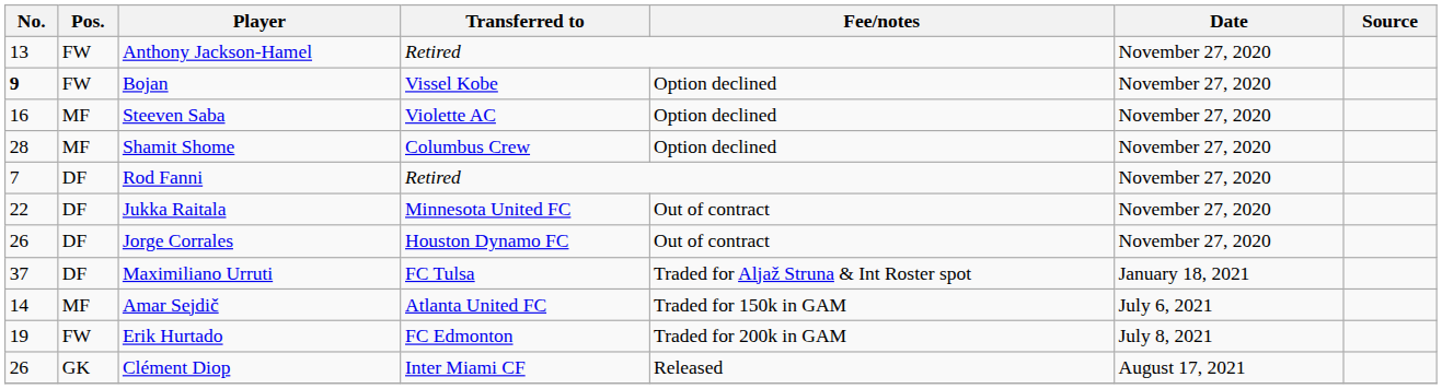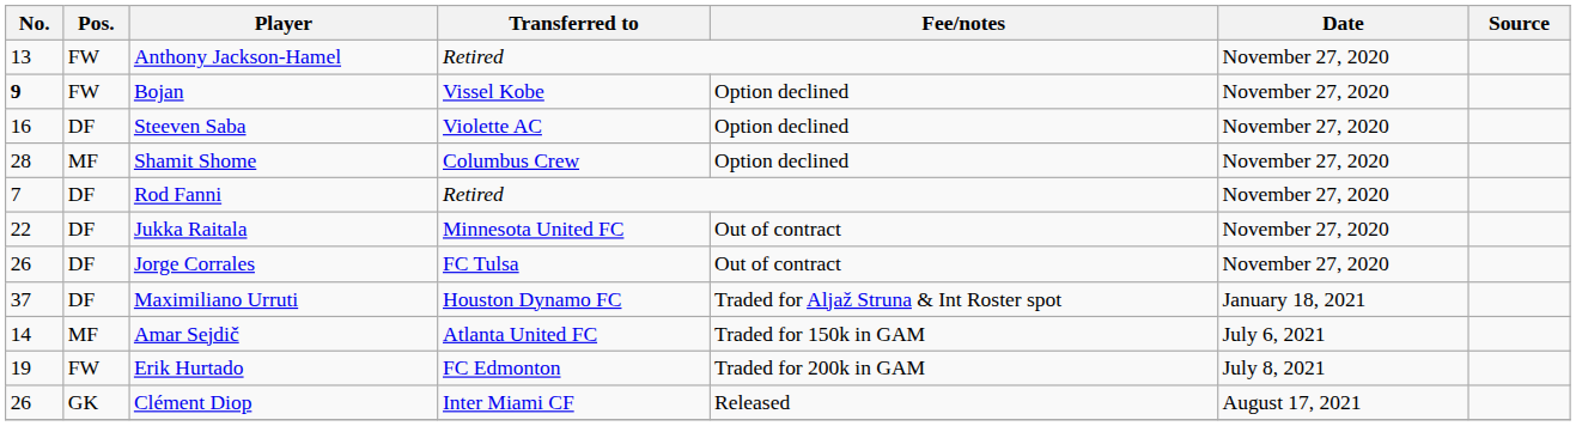Steeven Saba | Pos.: MF -> DF
Jorge Corrales | Transferred to: Houston Dynamo FC -> FC Tulsa
Maximiliano Urruti | Transferred to: FC Tulsa -> Houston Dynamo FC
